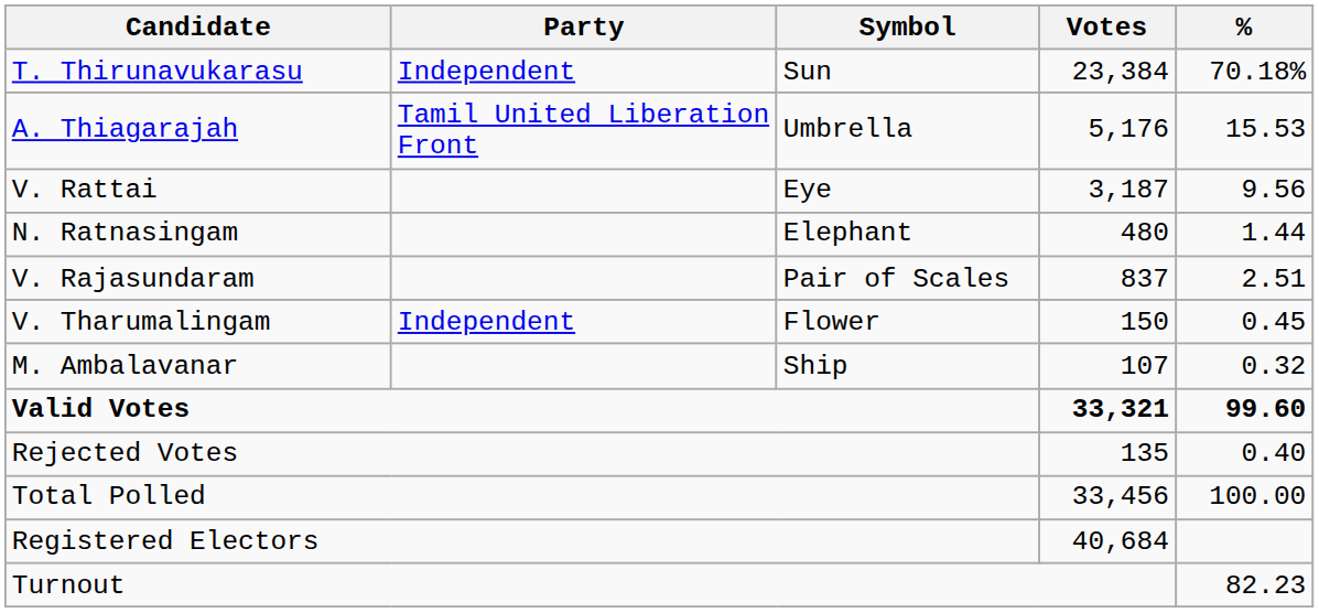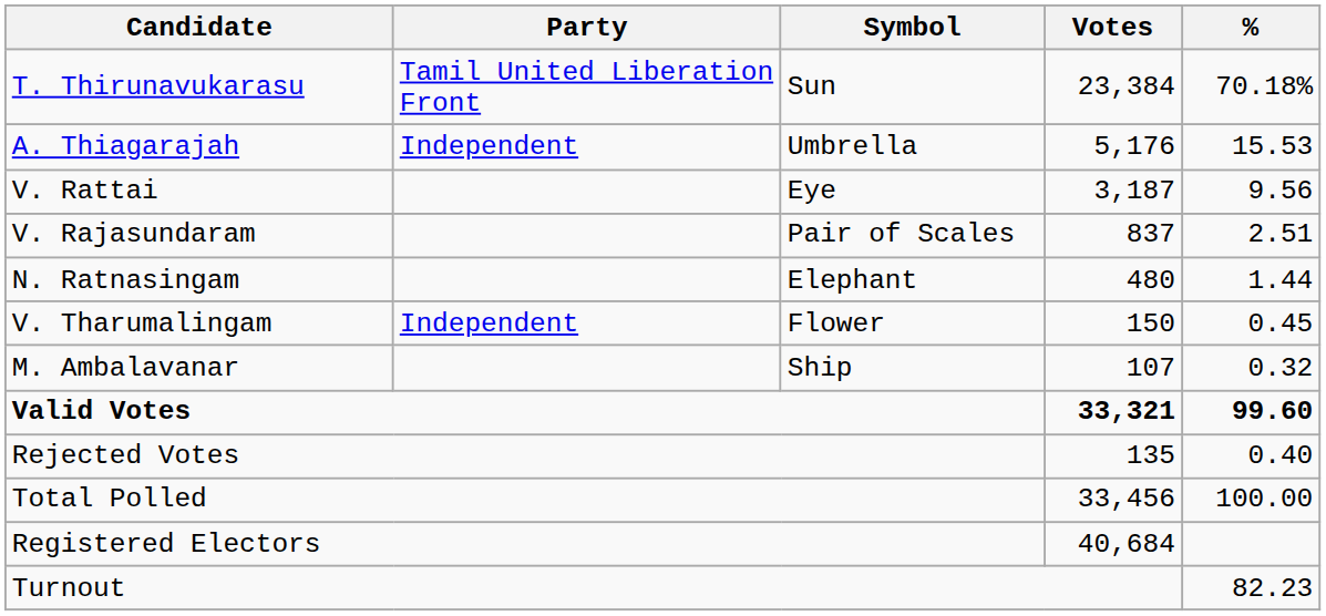T. Thirunavukarasu | Party: Independent -> Tamil United Liberation Front
A. Thiagarajah | Party: Tamil United Liberation Front -> Independent
rows swapped: V. Rajasundaram <-> N. Ratnasingam
